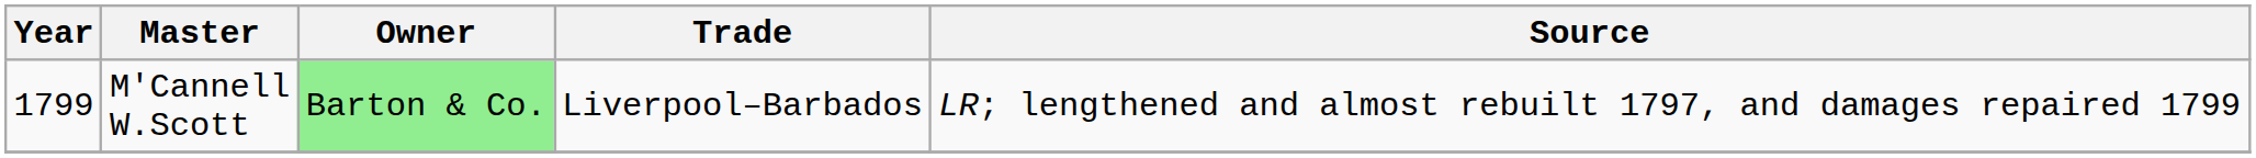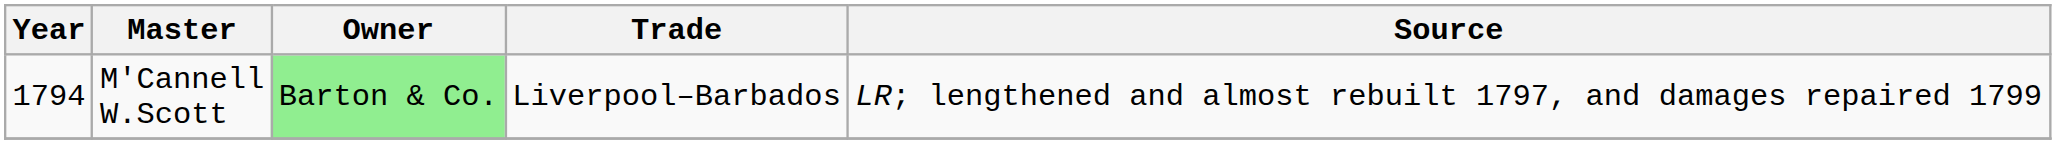M'Cannell W.Scott | Year: 1799 -> 1794
